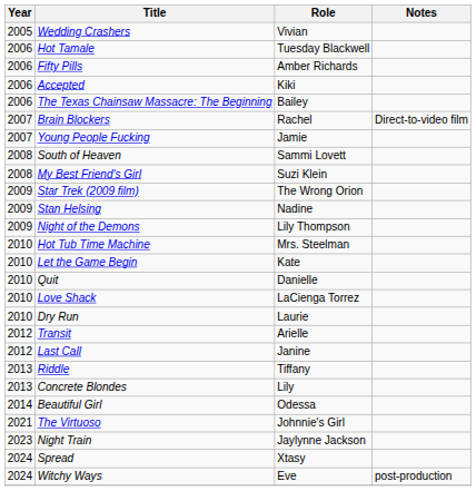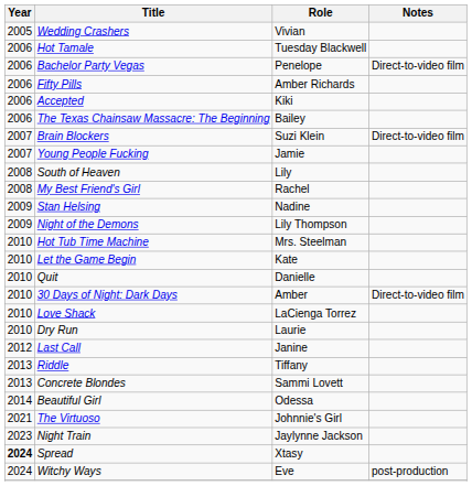+ row: 2006 | Bachelor Party Vegas | Penelope | Direct-to-video film
Brain Blockers | Role: Rachel -> Suzi Klein
South of Heaven | Role: Sammi Lovett -> Lily
My Best Friend's Girl | Role: Suzi Klein -> Rachel
- row: 2009 | Star Trek (2009 film) | The Wrong Orion
+ row: 2010 | 30 Days of Night: Dark Days | Amber | Direct-to-video film
- row: 2012 | Transit | Arielle
Concrete Blondes | Role: Lily -> Sammi Lovett
Spread | Year: normal -> bold
